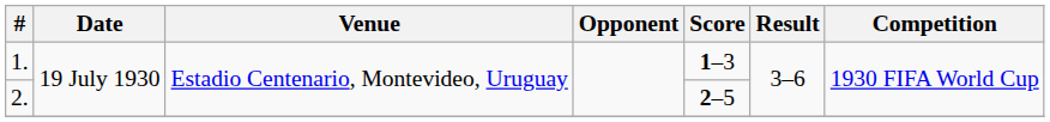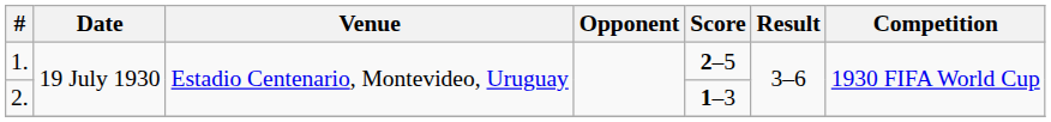1. | Score: 1–3 -> 2–5
2. | Score: 2–5 -> 1–3
